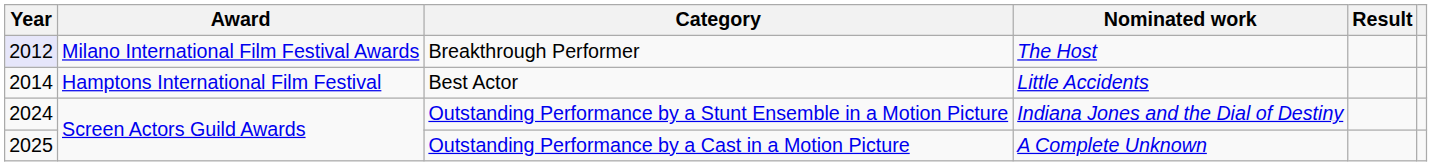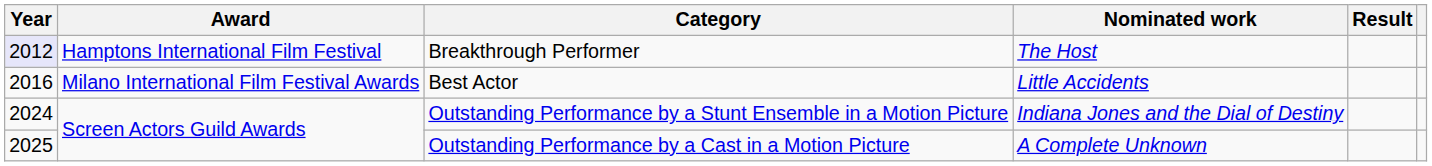Breakthrough Performer | Award: Milano International Film Festival Awards -> Hamptons International Film Festival
Best Actor | Year: 2014 -> 2016
Best Actor | Award: Hamptons International Film Festival -> Milano International Film Festival Awards
